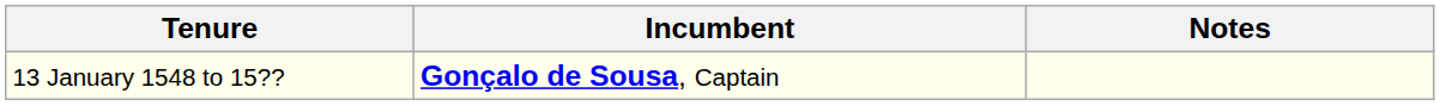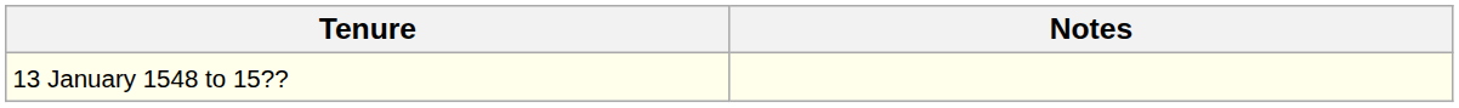- column: Incumbent | Gonçalo de Sousa, Captain
